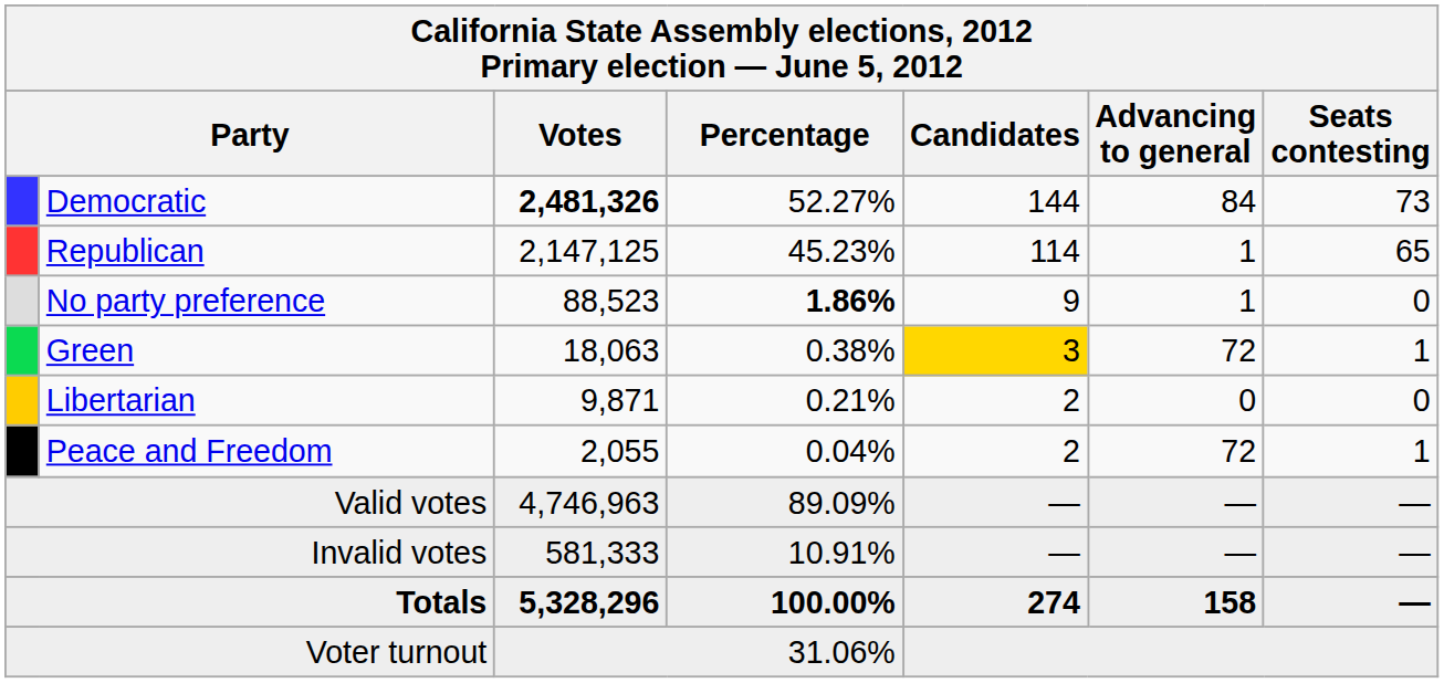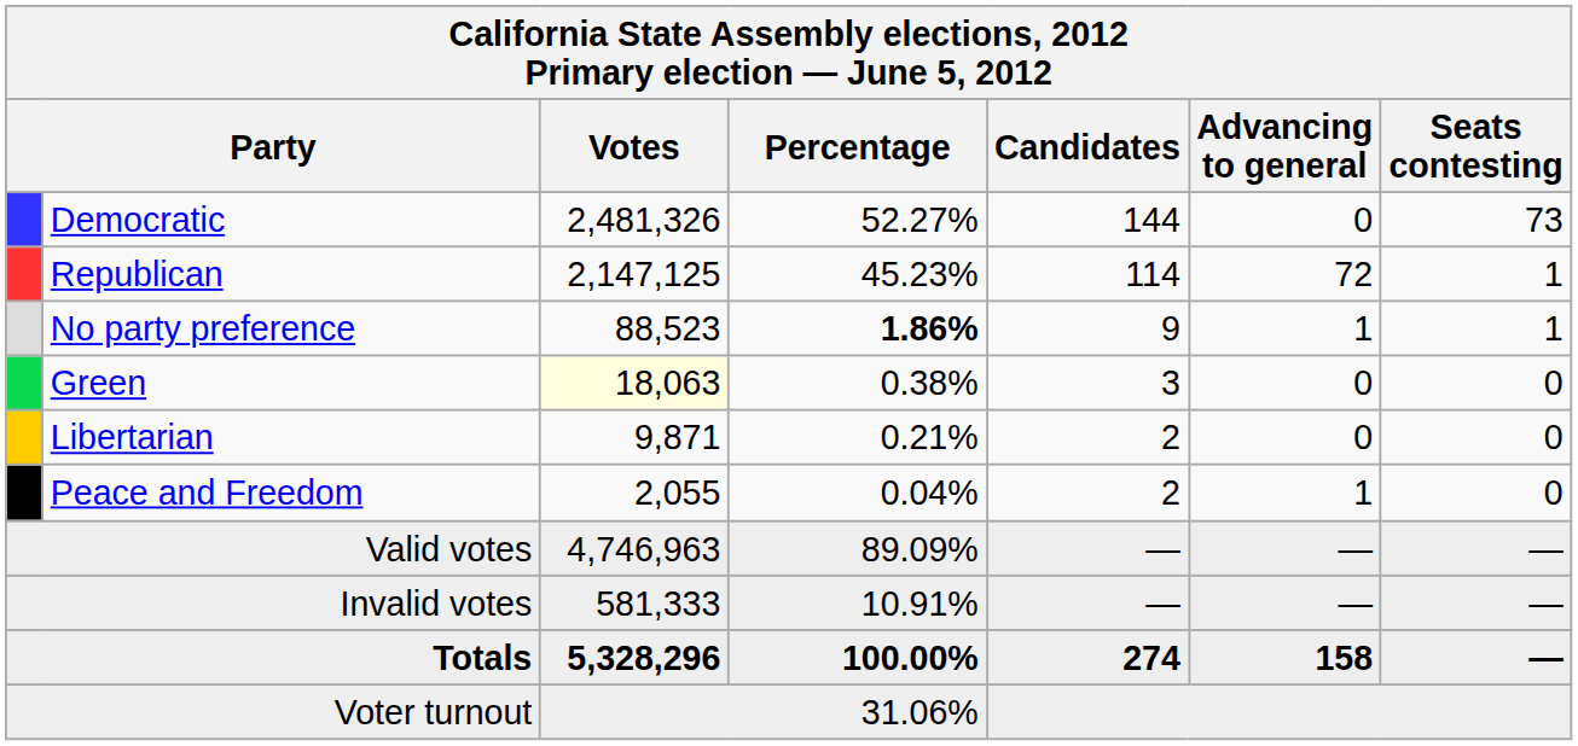Democratic | Votes: bold -> normal
Democratic | Advancing to general: 84 -> 0
Republican | Advancing to general: 1 -> 72
Republican | Seats contesting: 65 -> 1
No party preference | Seats contesting: 0 -> 1
Green | Votes: no background -> lightyellow background
Green | Candidates: gold background -> no background
Green | Advancing to general: 72 -> 0
Green | Seats contesting: 1 -> 0
Peace and Freedom | Advancing to general: 72 -> 1
Peace and Freedom | Seats contesting: 1 -> 0
